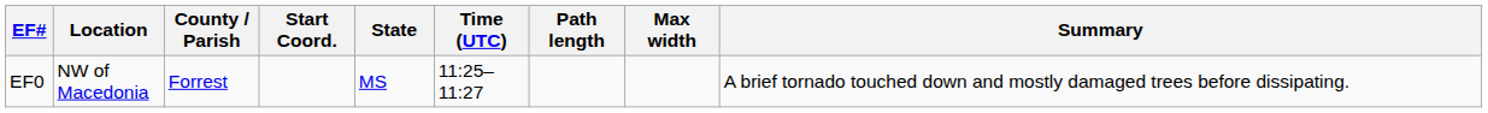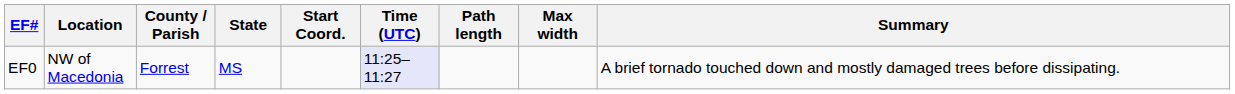columns swapped: State <-> Start Coord.
EF0 | Time (UTC): no background -> lavender background
